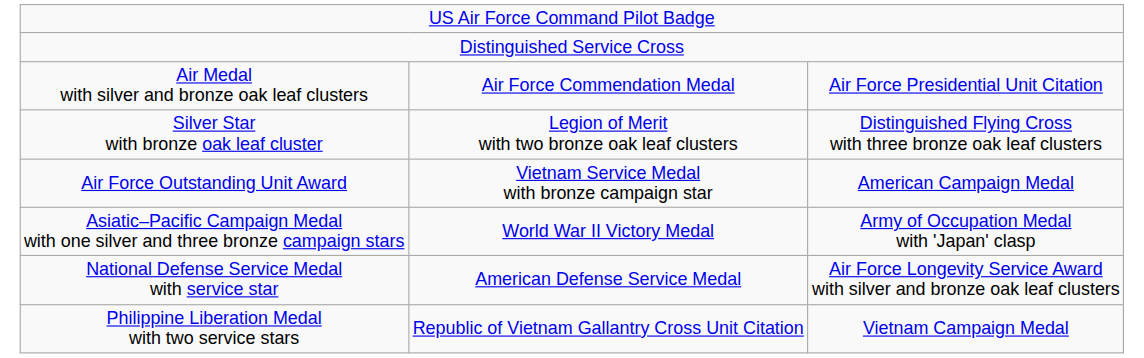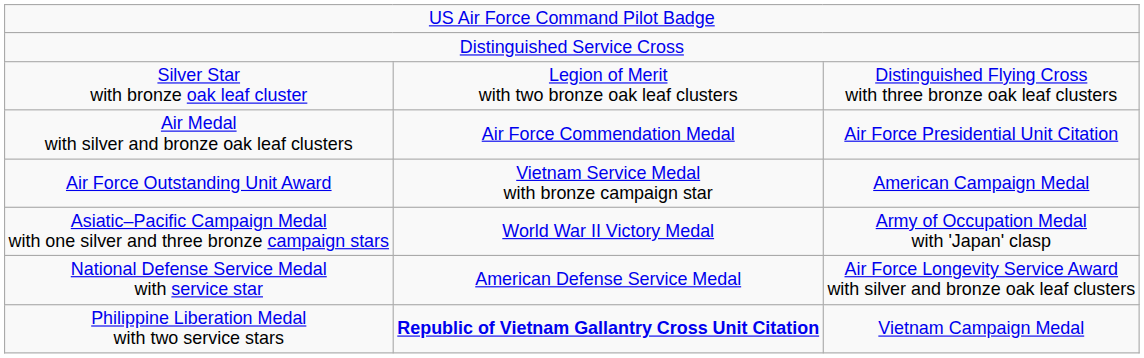rows swapped: Silver Star with bronze oak leaf cluster <-> Air Medal with silver and bronze oak leaf clusters
Philippine Liberation Medal with two service stars | column 2: normal -> bold
